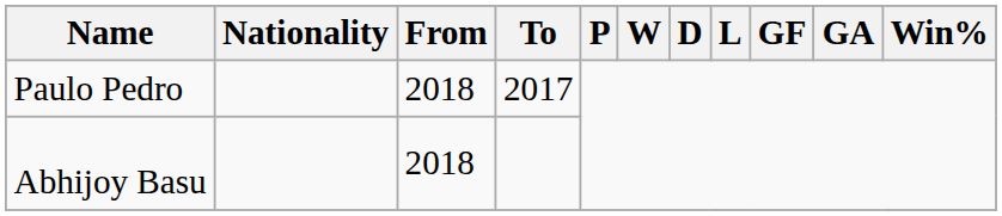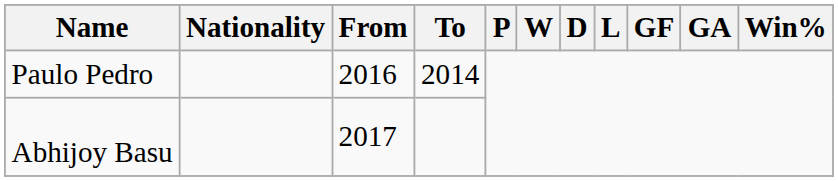Paulo Pedro | From: 2018 -> 2016
Paulo Pedro | To: 2017 -> 2014
Abhijoy Basu | From: 2018 -> 2017
